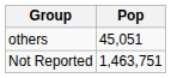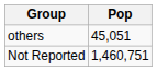Not Reported | Pop: 1,463,751 -> 1,460,751
